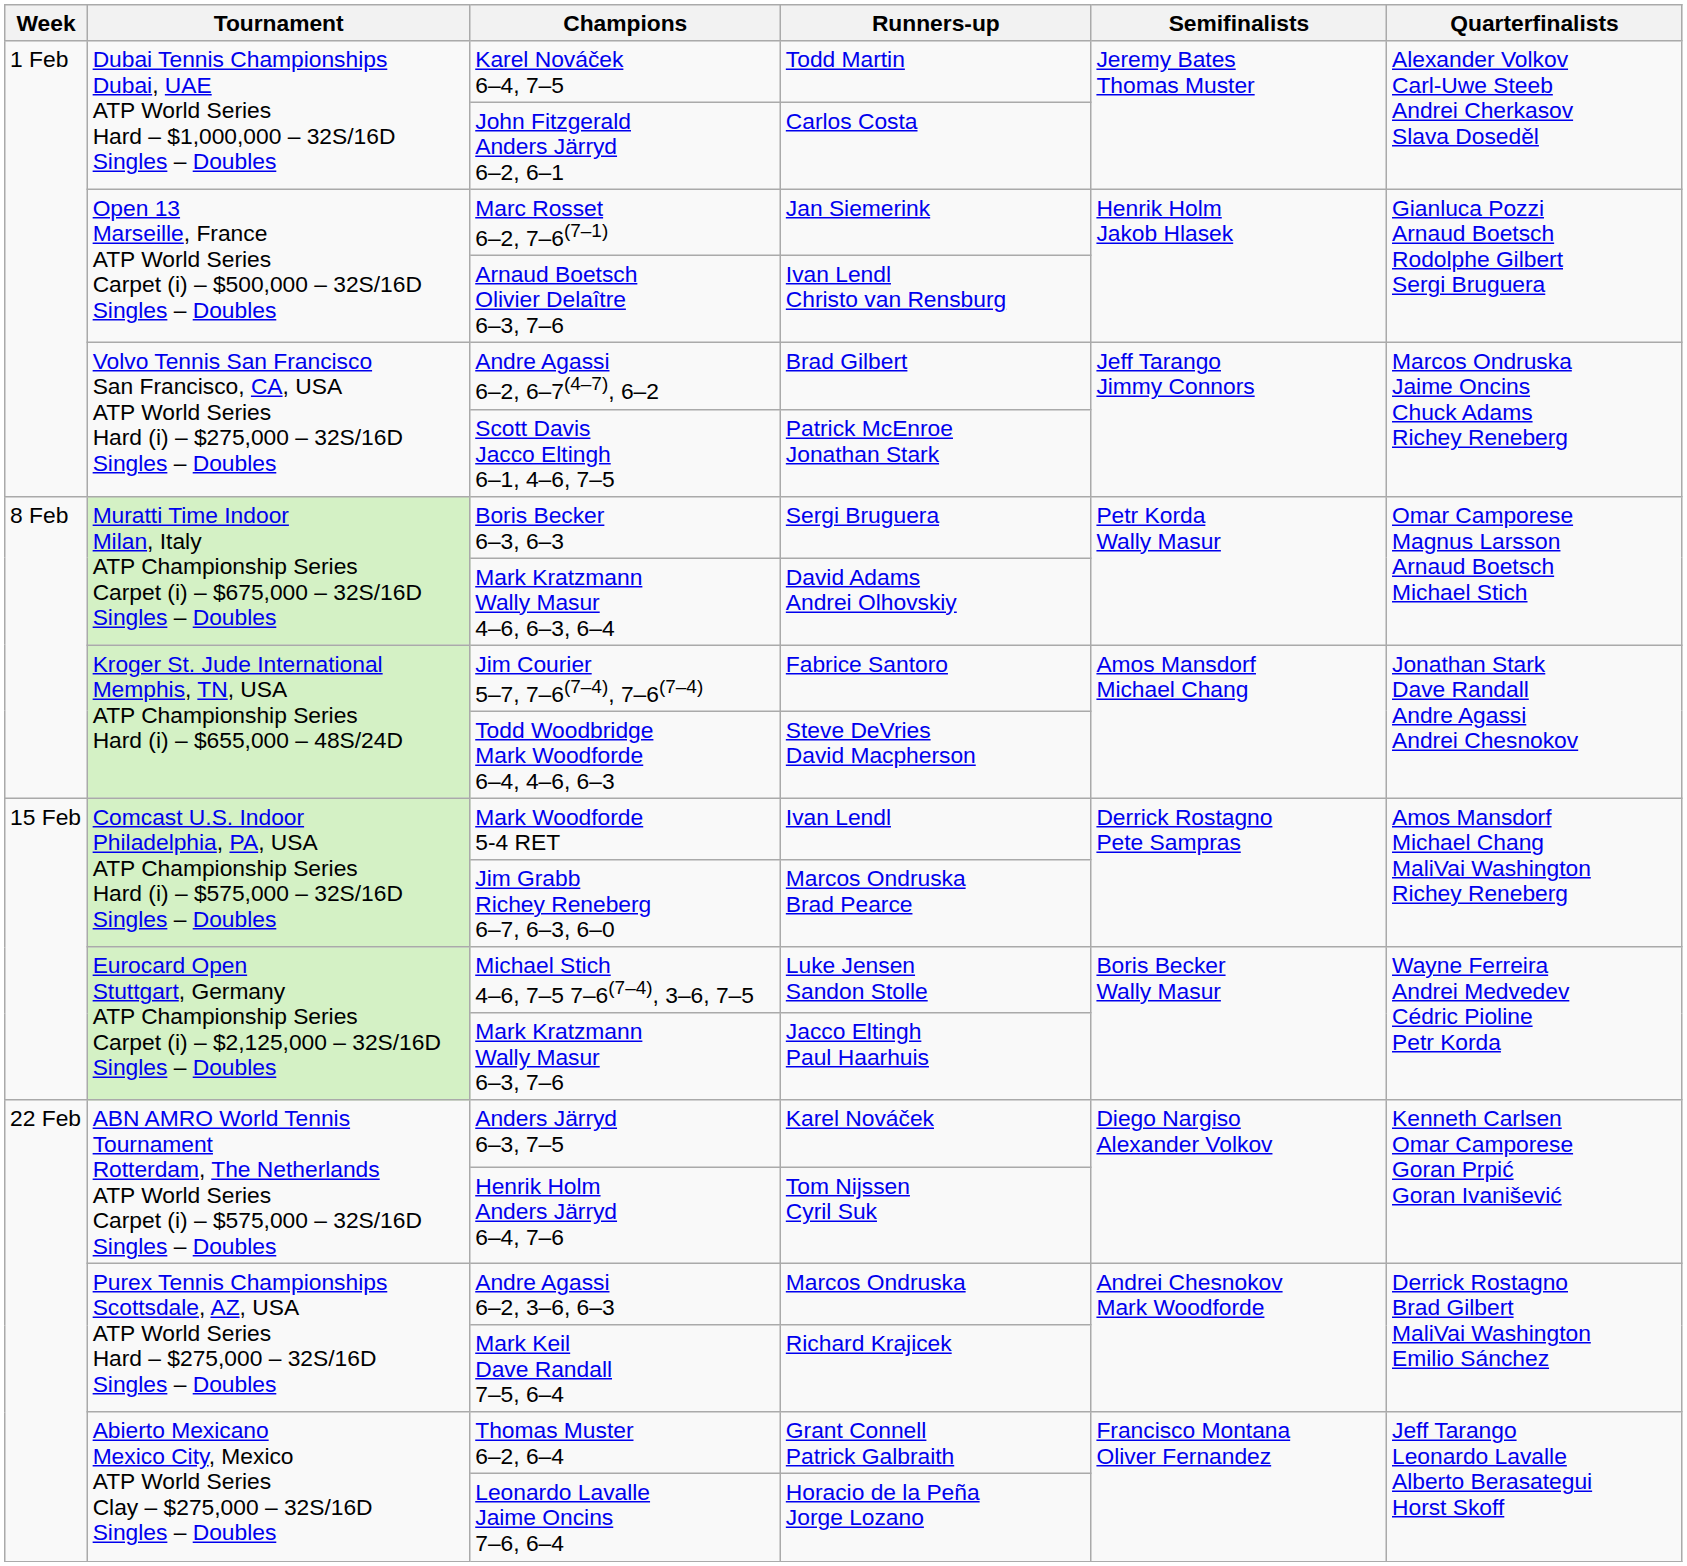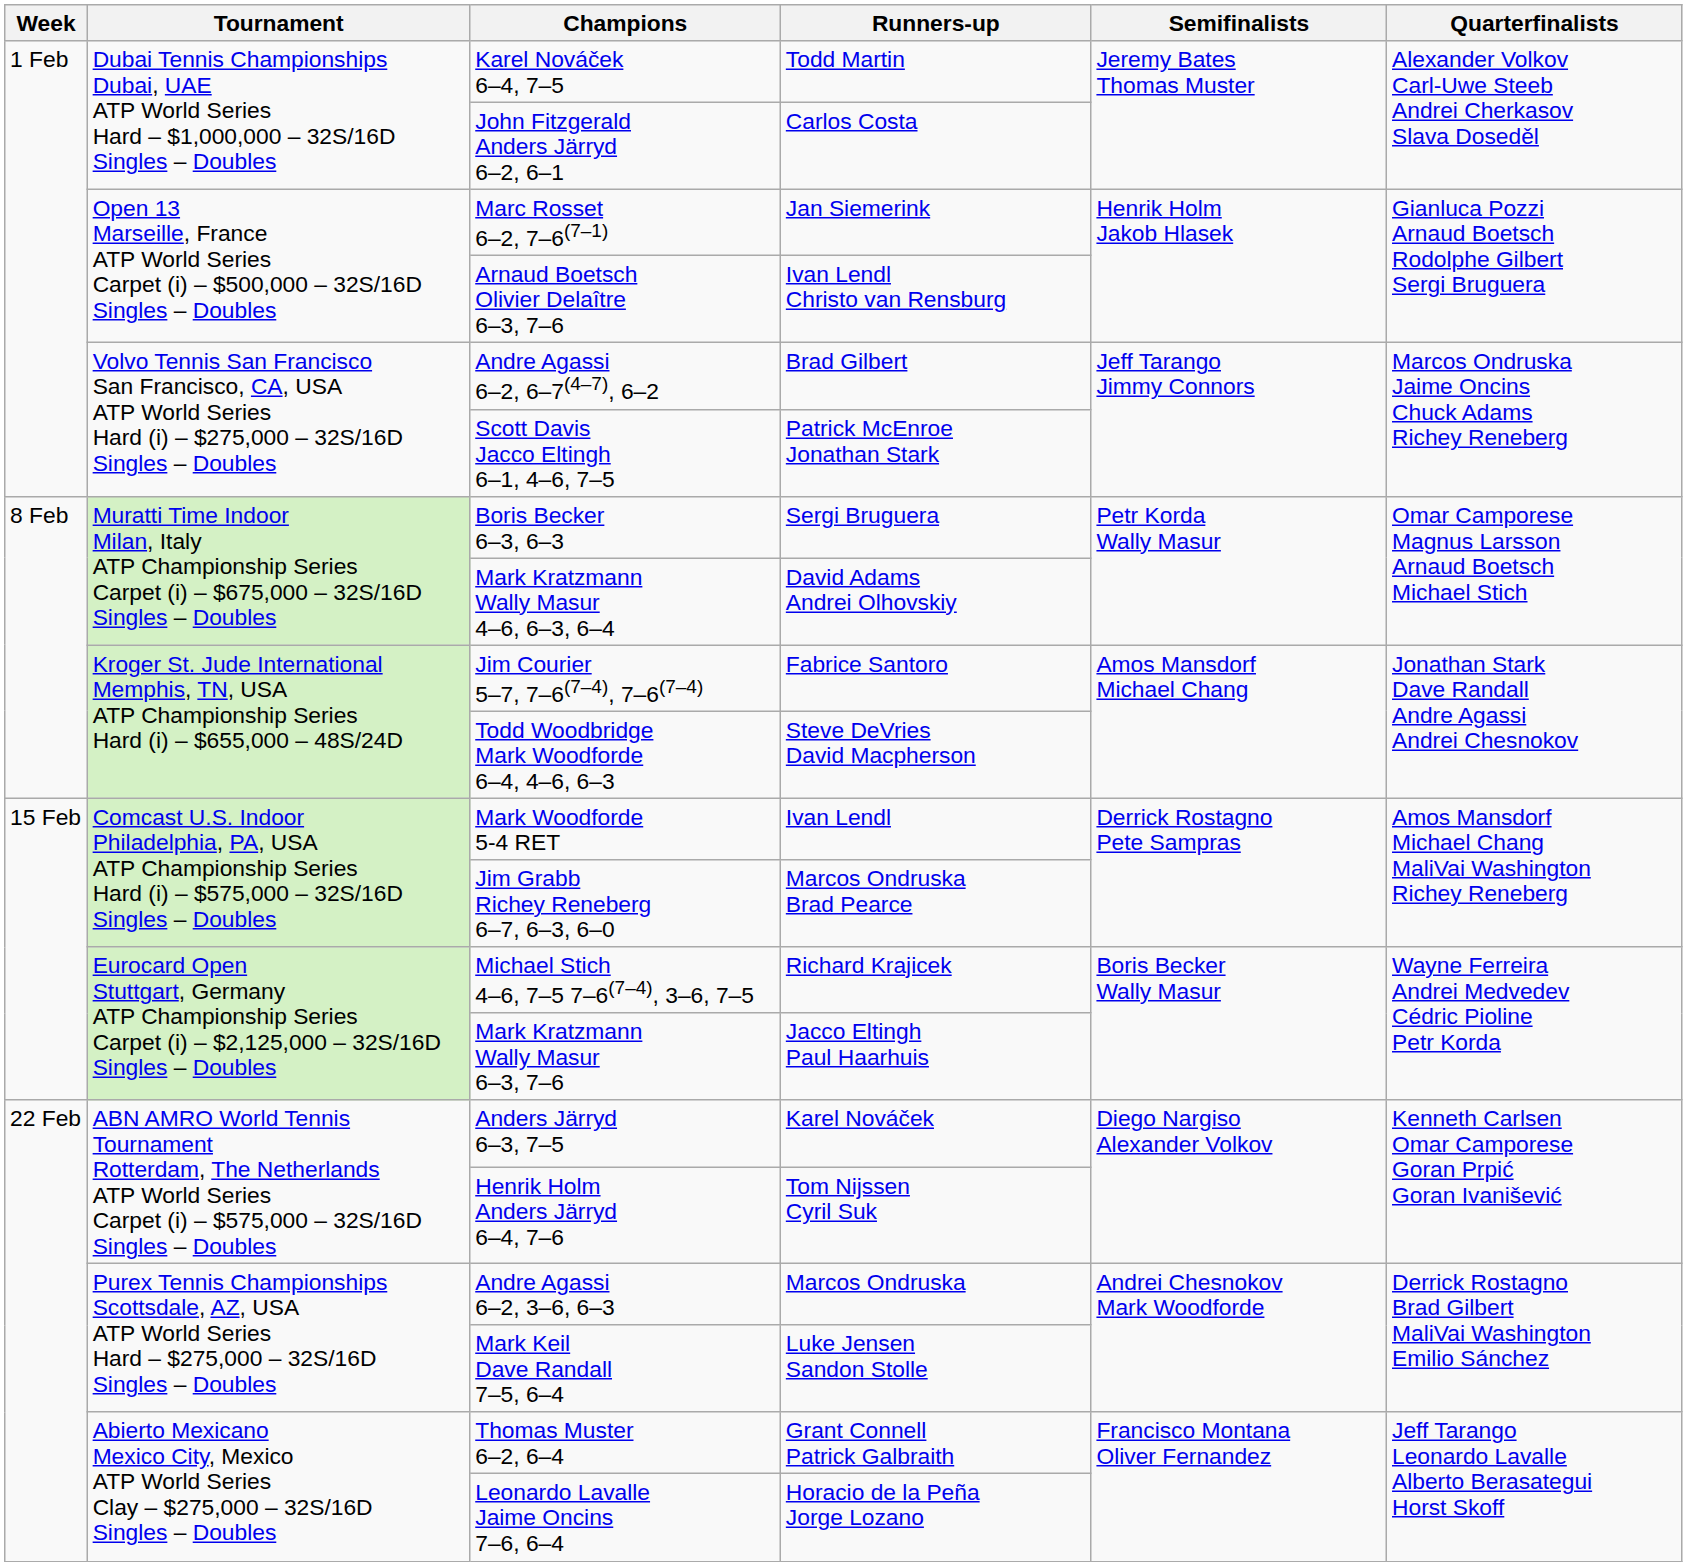Michael Stich 4–6, 7–5 7–6(7–4), 3–6, 7–5 | Runners-up: Luke Jensen Sandon Stolle -> Richard Krajicek
Mark Keil Dave Randall 7–5, 6–4 | Runners-up: Richard Krajicek -> Luke Jensen Sandon Stolle
